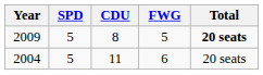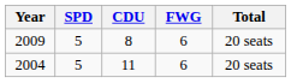2009 | FWG: 5 -> 6
2009 | Total: bold -> normal
